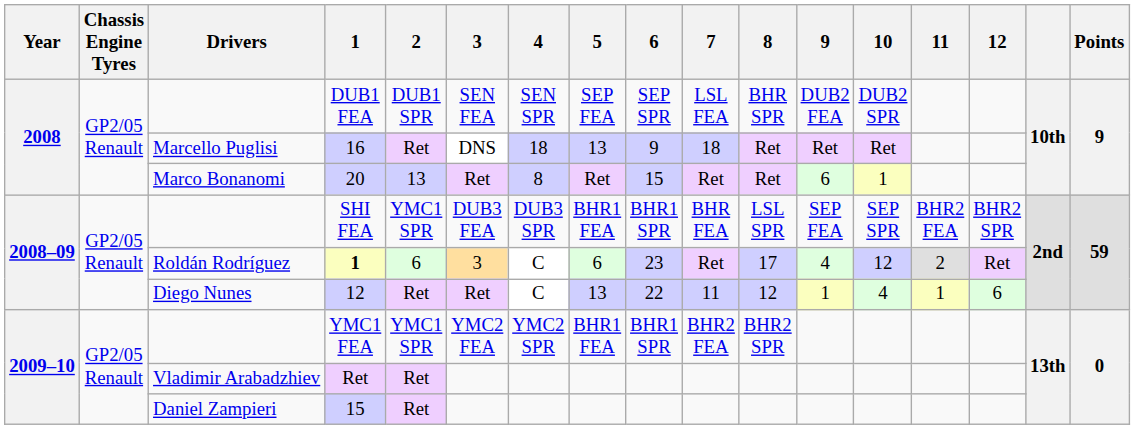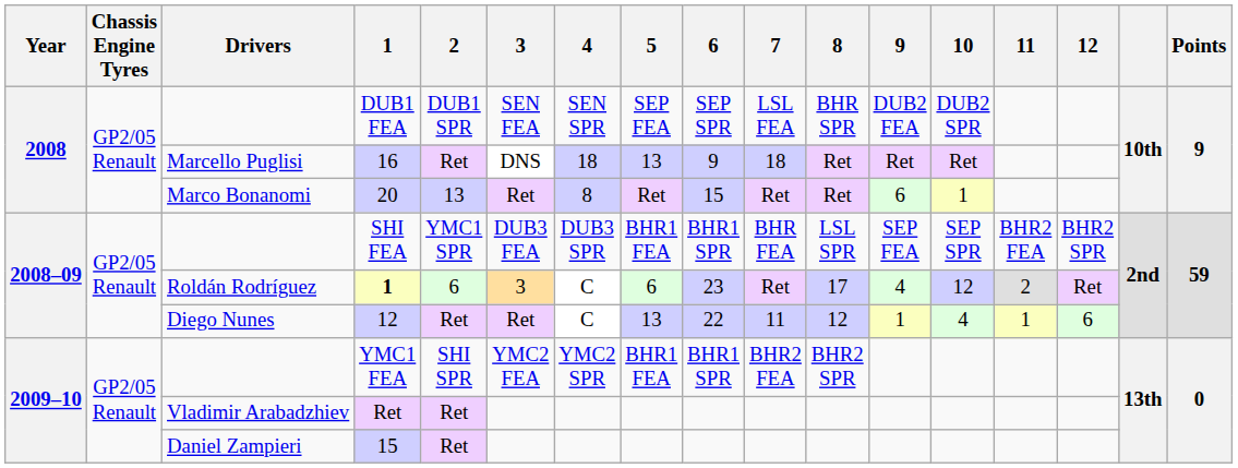YMC1 FEA | 2: YMC1 SPR -> SHI SPR
